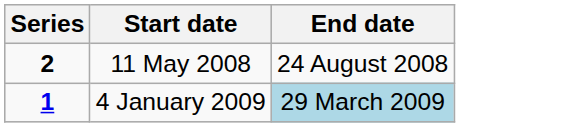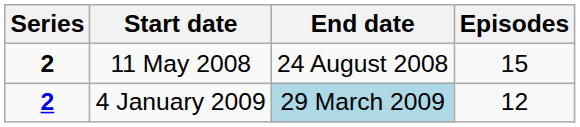+ column: Episodes | 15 | 12
4 January 2009 | Series: 1 -> 2
